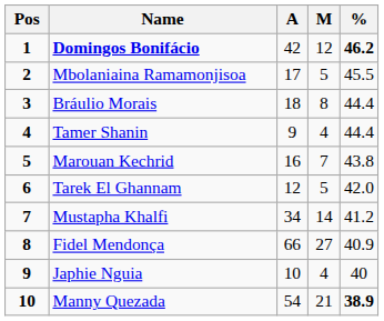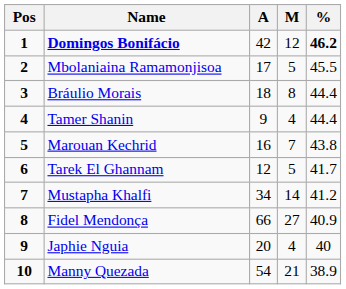Tarek El Ghannam | %: 42.0 -> 41.7
Japhie Nguia | A: 10 -> 20
Manny Quezada | %: bold -> normal
